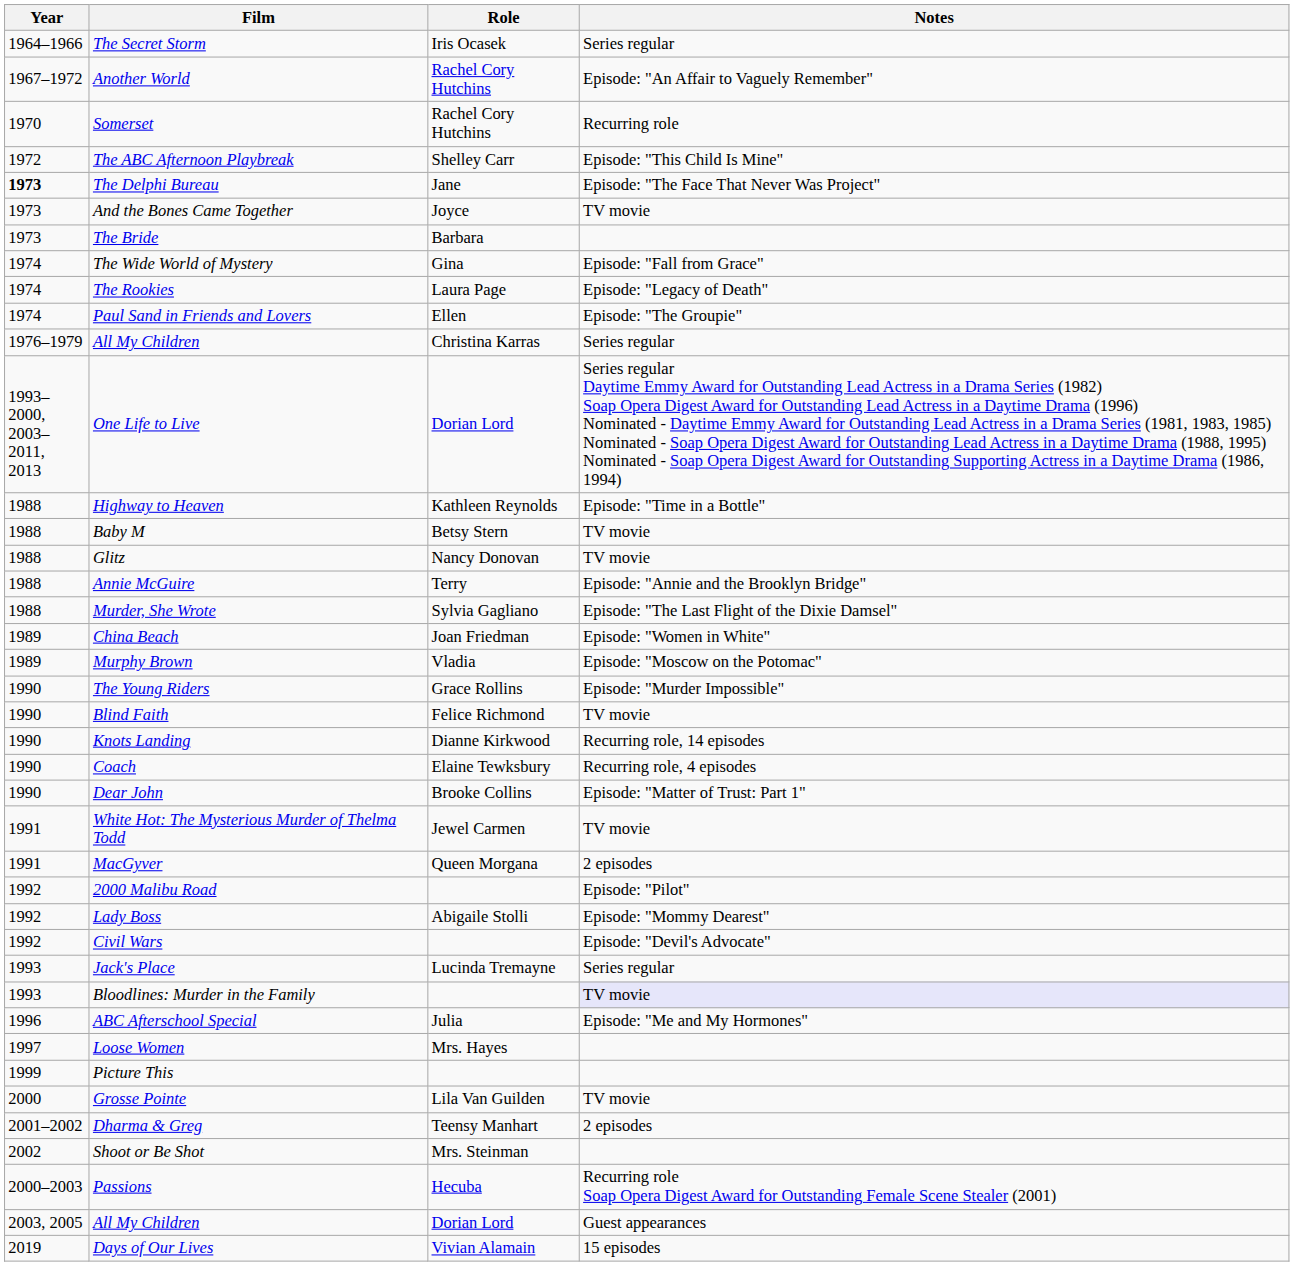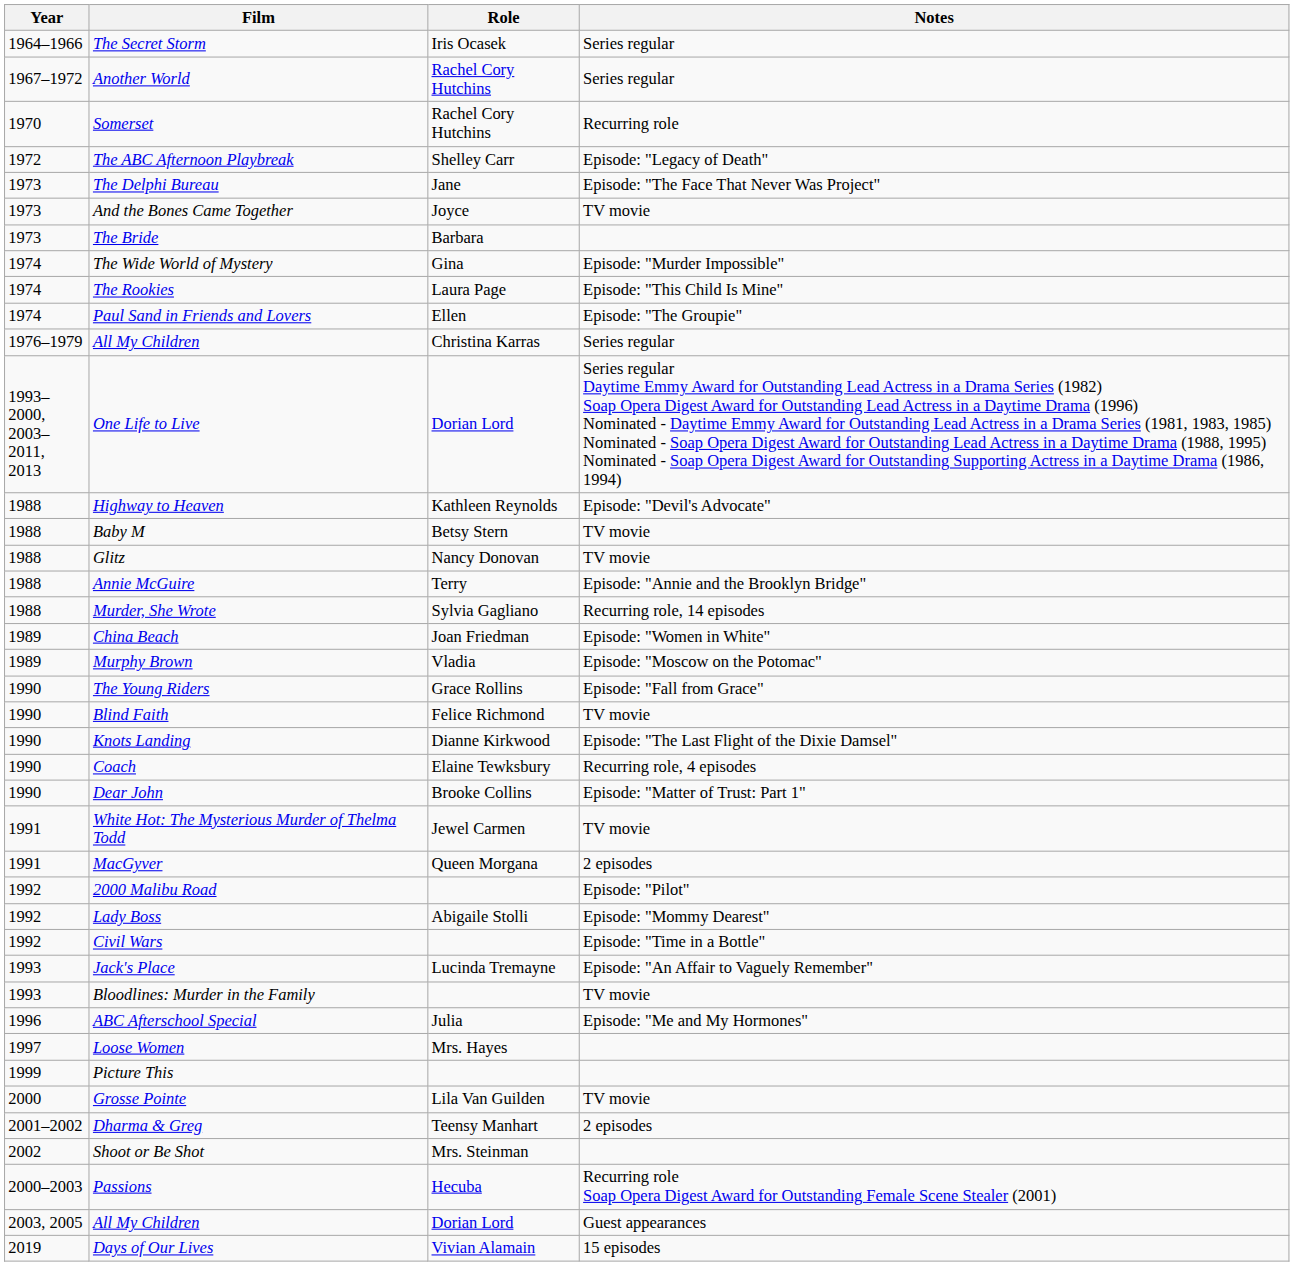Another World | Notes: Episode: "An Affair to Vaguely Remember" -> Series regular
The ABC Afternoon Playbreak | Notes: Episode: "This Child Is Mine" -> Episode: "Legacy of Death"
The Delphi Bureau | Year: bold -> normal
The Wide World of Mystery | Notes: Episode: "Fall from Grace" -> Episode: "Murder Impossible"
The Rookies | Notes: Episode: "Legacy of Death" -> Episode: "This Child Is Mine"
Highway to Heaven | Notes: Episode: "Time in a Bottle" -> Episode: "Devil's Advocate"
Murder, She Wrote | Notes: Episode: "The Last Flight of the Dixie Damsel" -> Recurring role, 14 episodes
The Young Riders | Notes: Episode: "Murder Impossible" -> Episode: "Fall from Grace"
Knots Landing | Notes: Recurring role, 14 episodes -> Episode: "The Last Flight of the Dixie Damsel"
Civil Wars | Notes: Episode: "Devil's Advocate" -> Episode: "Time in a Bottle"
Jack's Place | Notes: Series regular -> Episode: "An Affair to Vaguely Remember"
Bloodlines: Murder in the Family | Notes: lavender background -> no background
